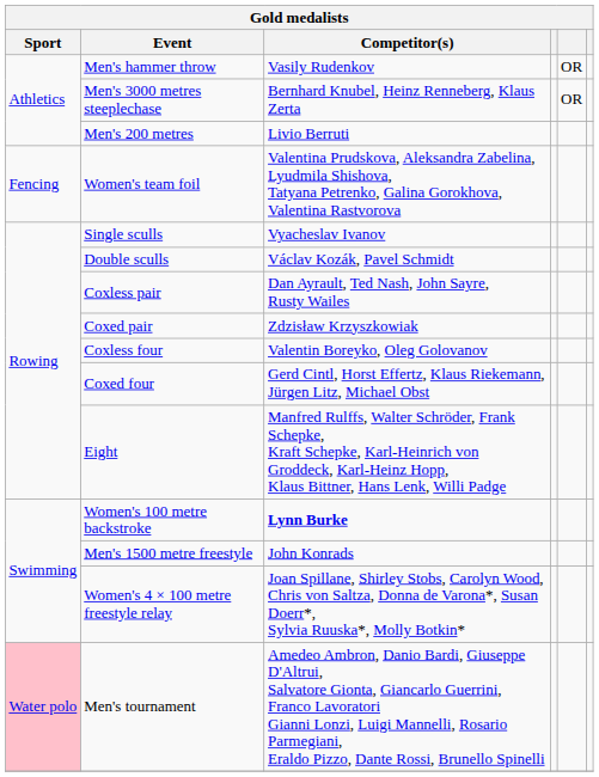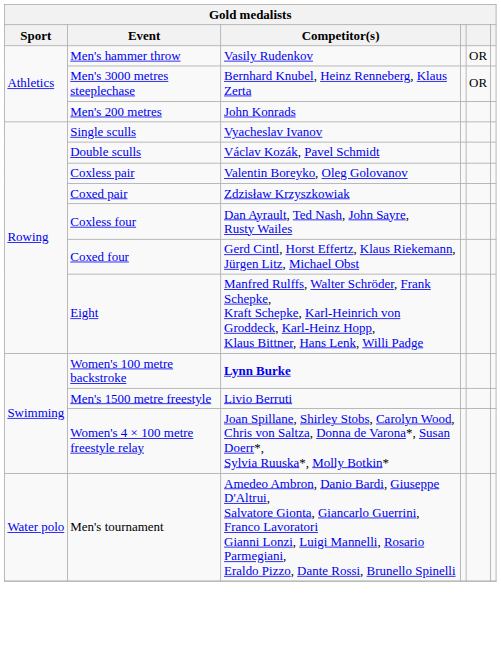Men's 200 metres | Competitor(s): Livio Berruti -> John Konrads
- row: Fencing | Women's team foil | Valentina Prudskova, Aleksandra Zabelina, Lyudmila Shishova, Tatyana Petrenko, Galina Gorokhova, Valentina Rastvorova
Coxless pair | Competitor(s): Dan Ayrault, Ted Nash, John Sayre, Rusty Wailes -> Valentin Boreyko, Oleg Golovanov
Coxless four | Competitor(s): Valentin Boreyko, Oleg Golovanov -> Dan Ayrault, Ted Nash, John Sayre, Rusty Wailes
Men's 1500 metre freestyle | Competitor(s): John Konrads -> Livio Berruti
Men's tournament | Sport: pink background -> no background
